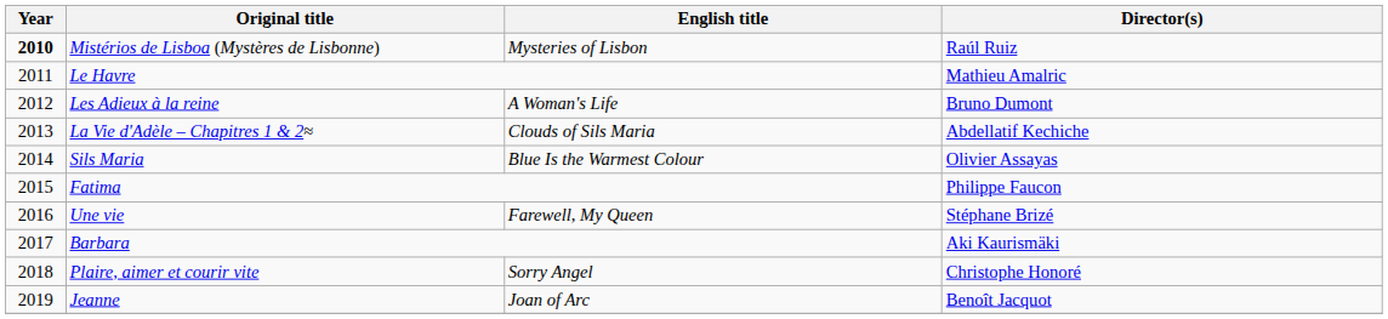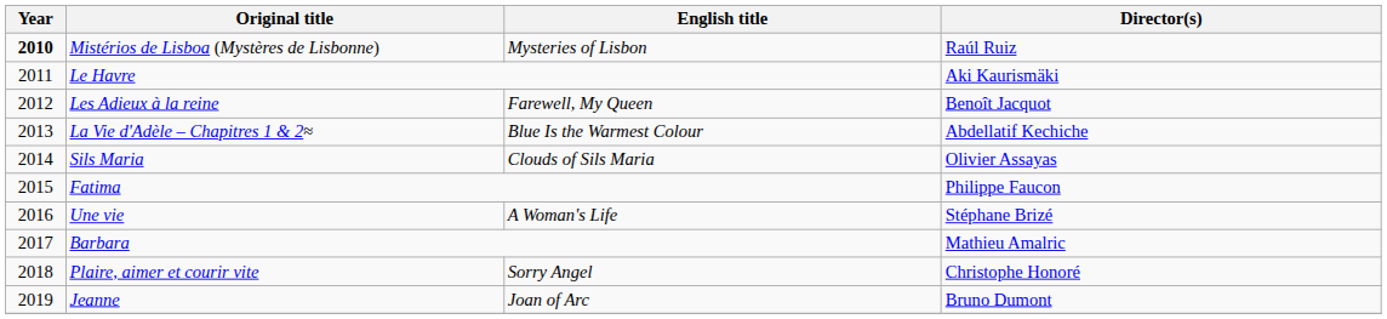Le Havre | Director(s): Mathieu Amalric -> Aki Kaurismäki
Les Adieux à la reine | English title: A Woman's Life -> Farewell, My Queen
Les Adieux à la reine | Director(s): Bruno Dumont -> Benoît Jacquot
La Vie d'Adèle – Chapitres 1 & 2≈ | English title: Clouds of Sils Maria -> Blue Is the Warmest Colour
Sils Maria | English title: Blue Is the Warmest Colour -> Clouds of Sils Maria
Une vie | English title: Farewell, My Queen -> A Woman's Life
Barbara | Director(s): Aki Kaurismäki -> Mathieu Amalric
Jeanne | Director(s): Benoît Jacquot -> Bruno Dumont
